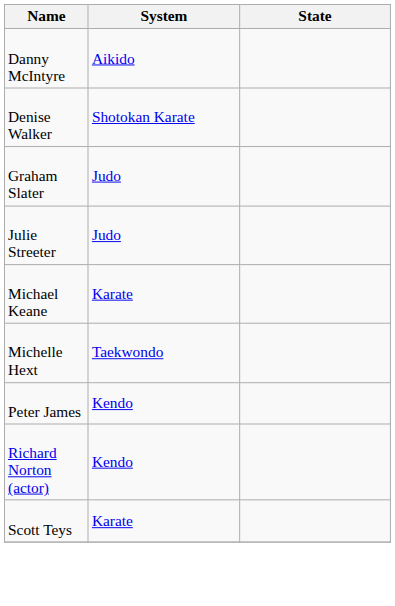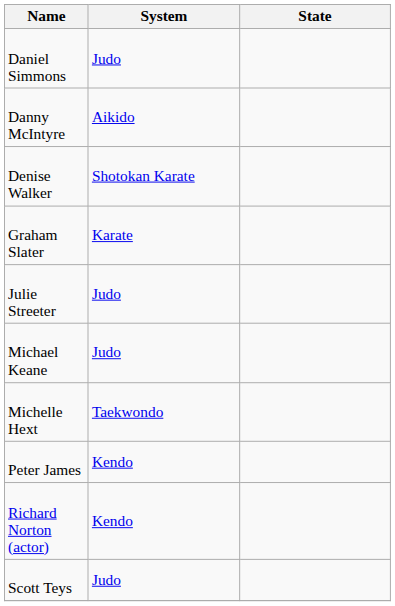+ row: Daniel Simmons | Judo
Graham Slater | System: Judo -> Karate
Michael Keane | System: Karate -> Judo
Scott Teys | System: Karate -> Judo
